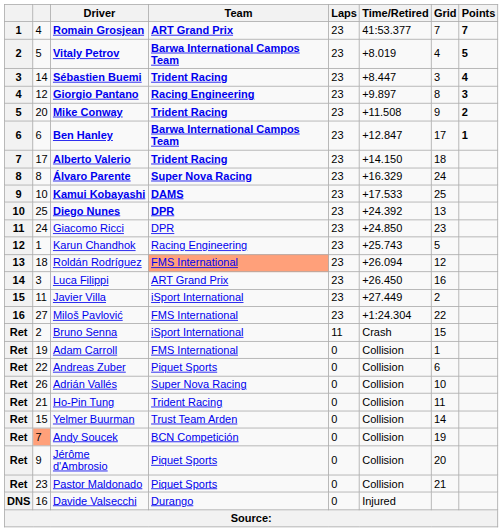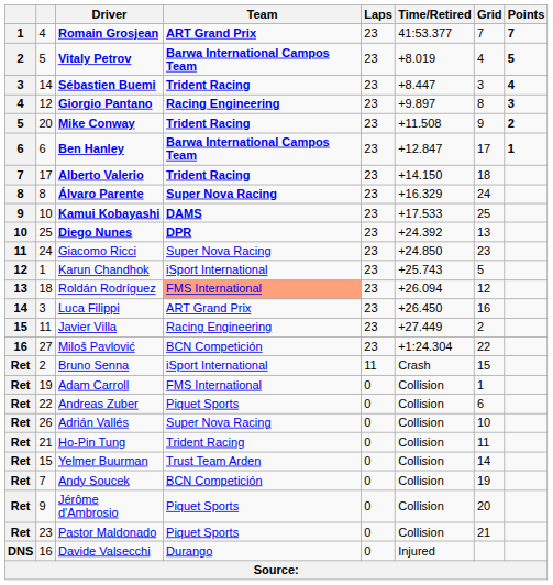Giacomo Ricci | Team: DPR -> Super Nova Racing
Karun Chandhok | Team: Racing Engineering -> iSport International
Javier Villa | Team: iSport International -> Racing Engineering
Miloš Pavlović | Team: FMS International -> BCN Competición
Andy Soucek | column 2: lightsalmon background -> no background
